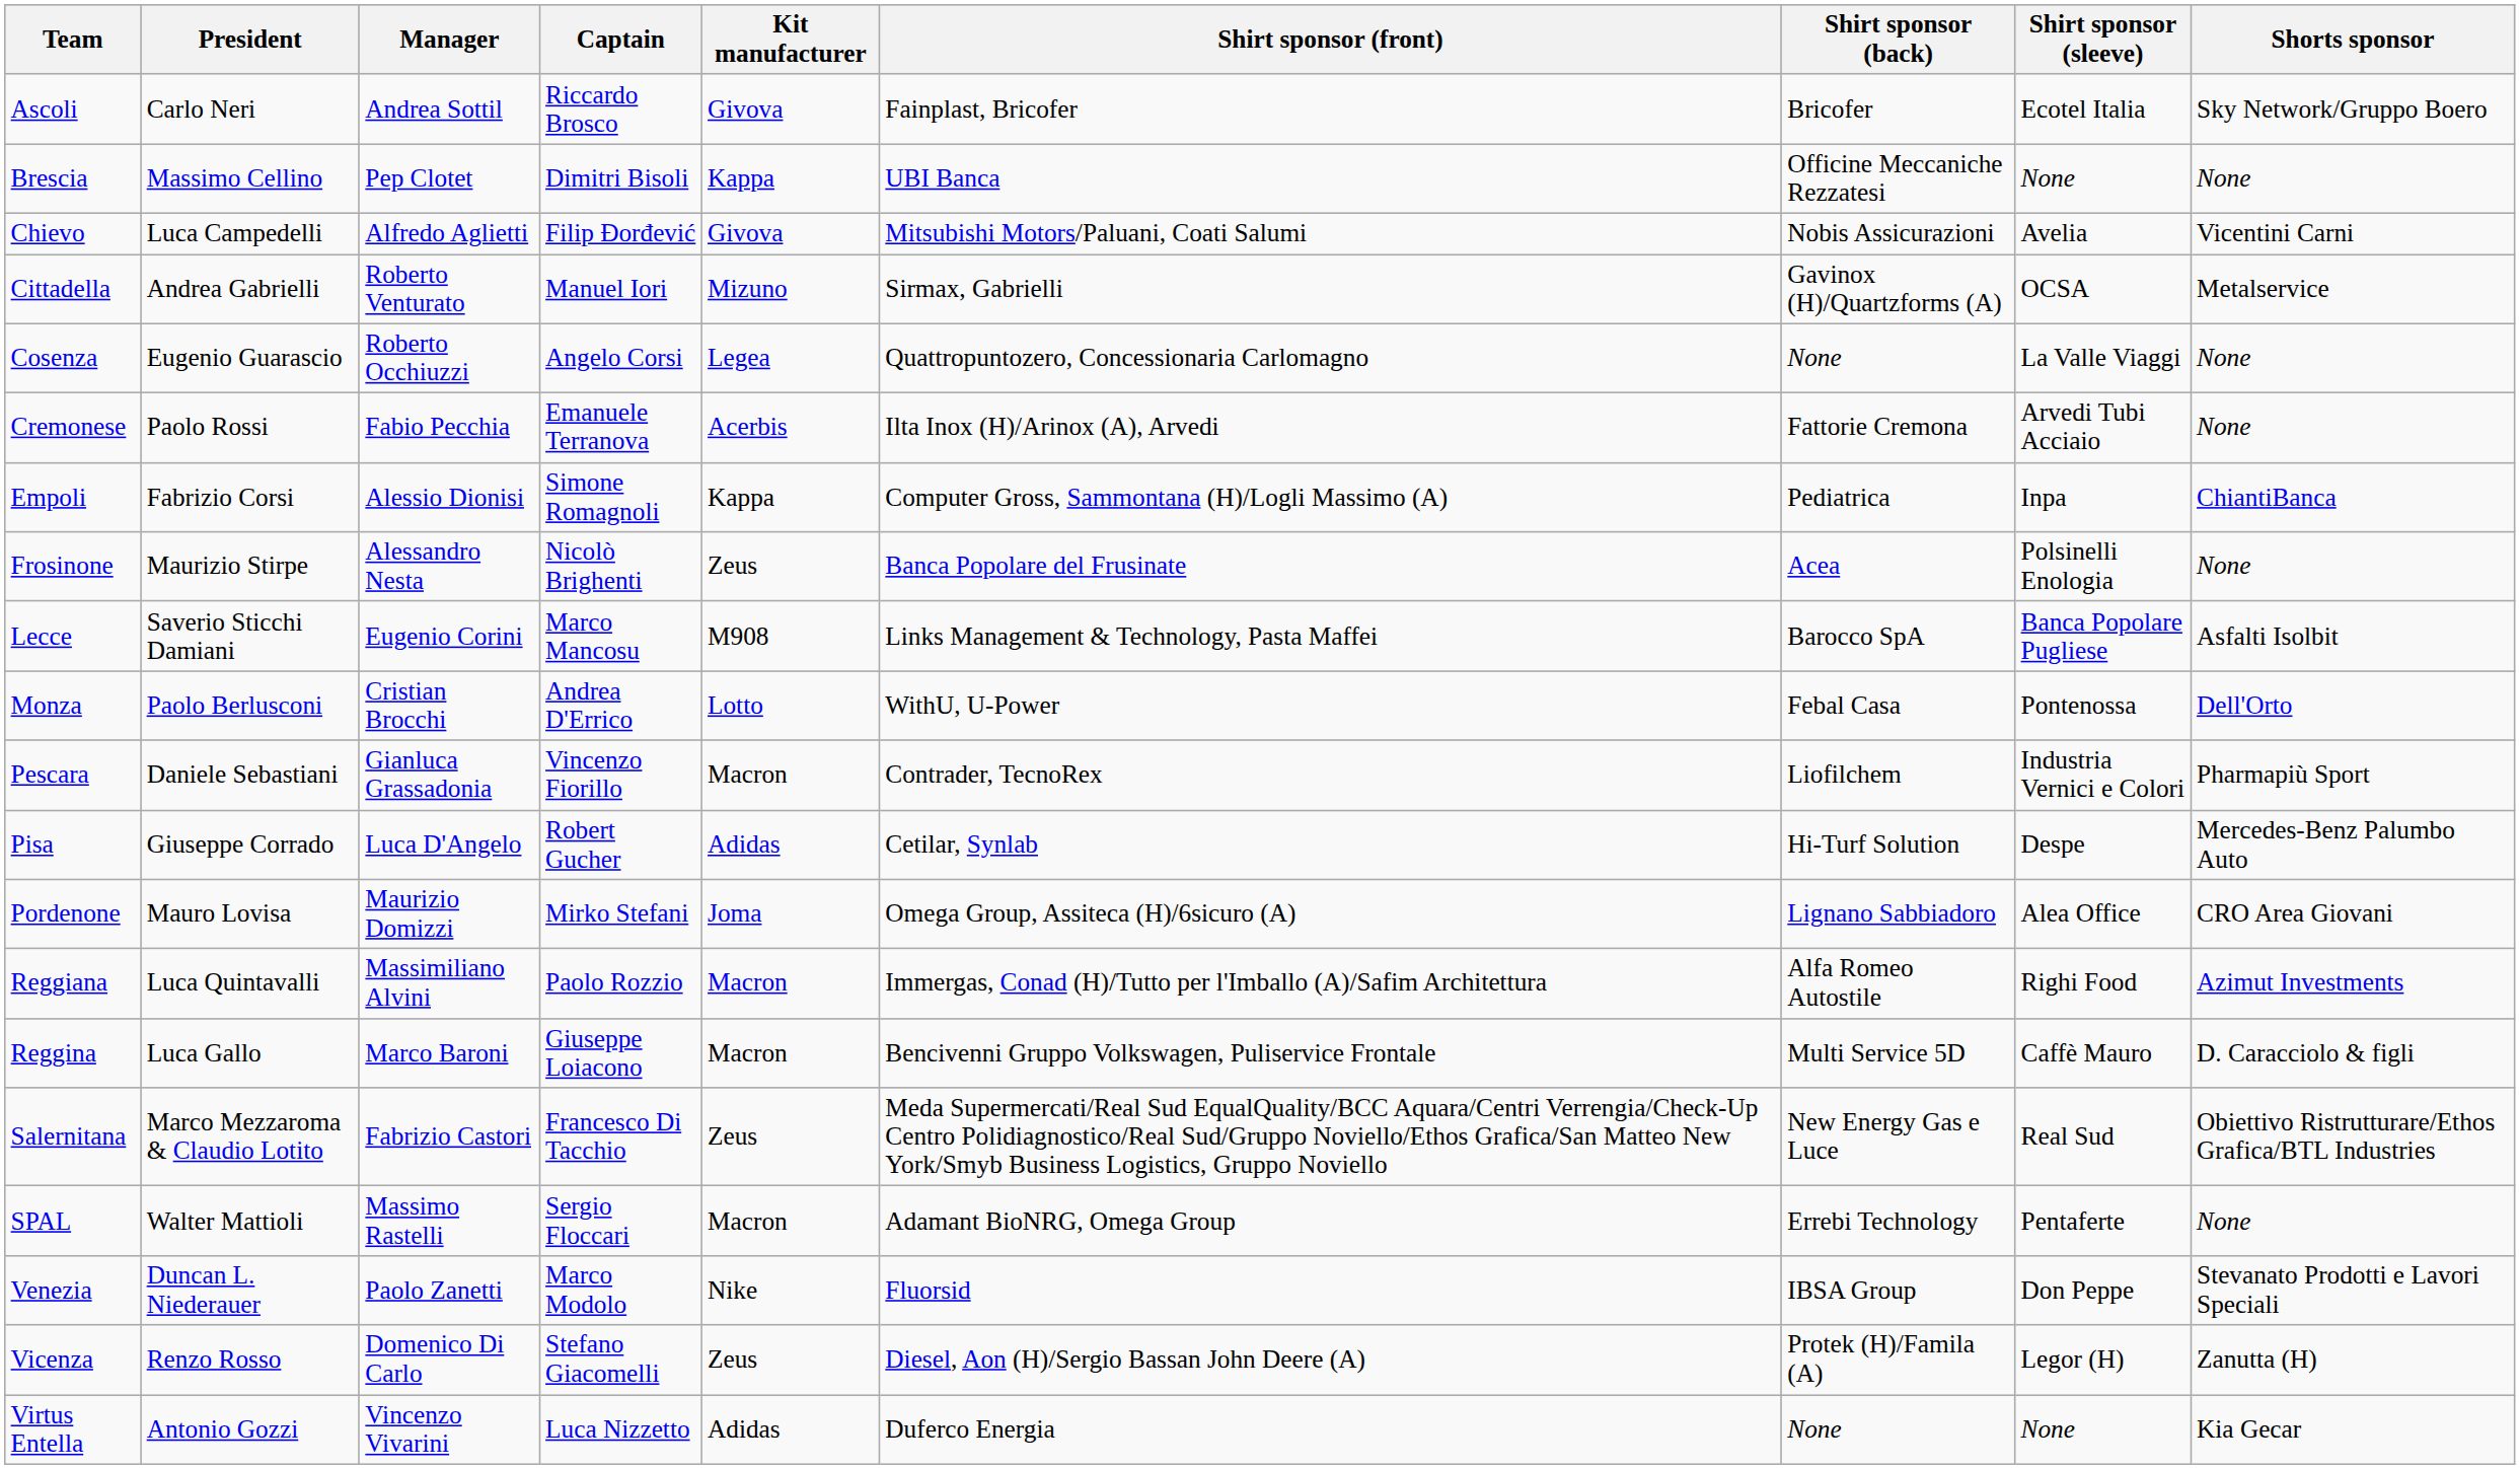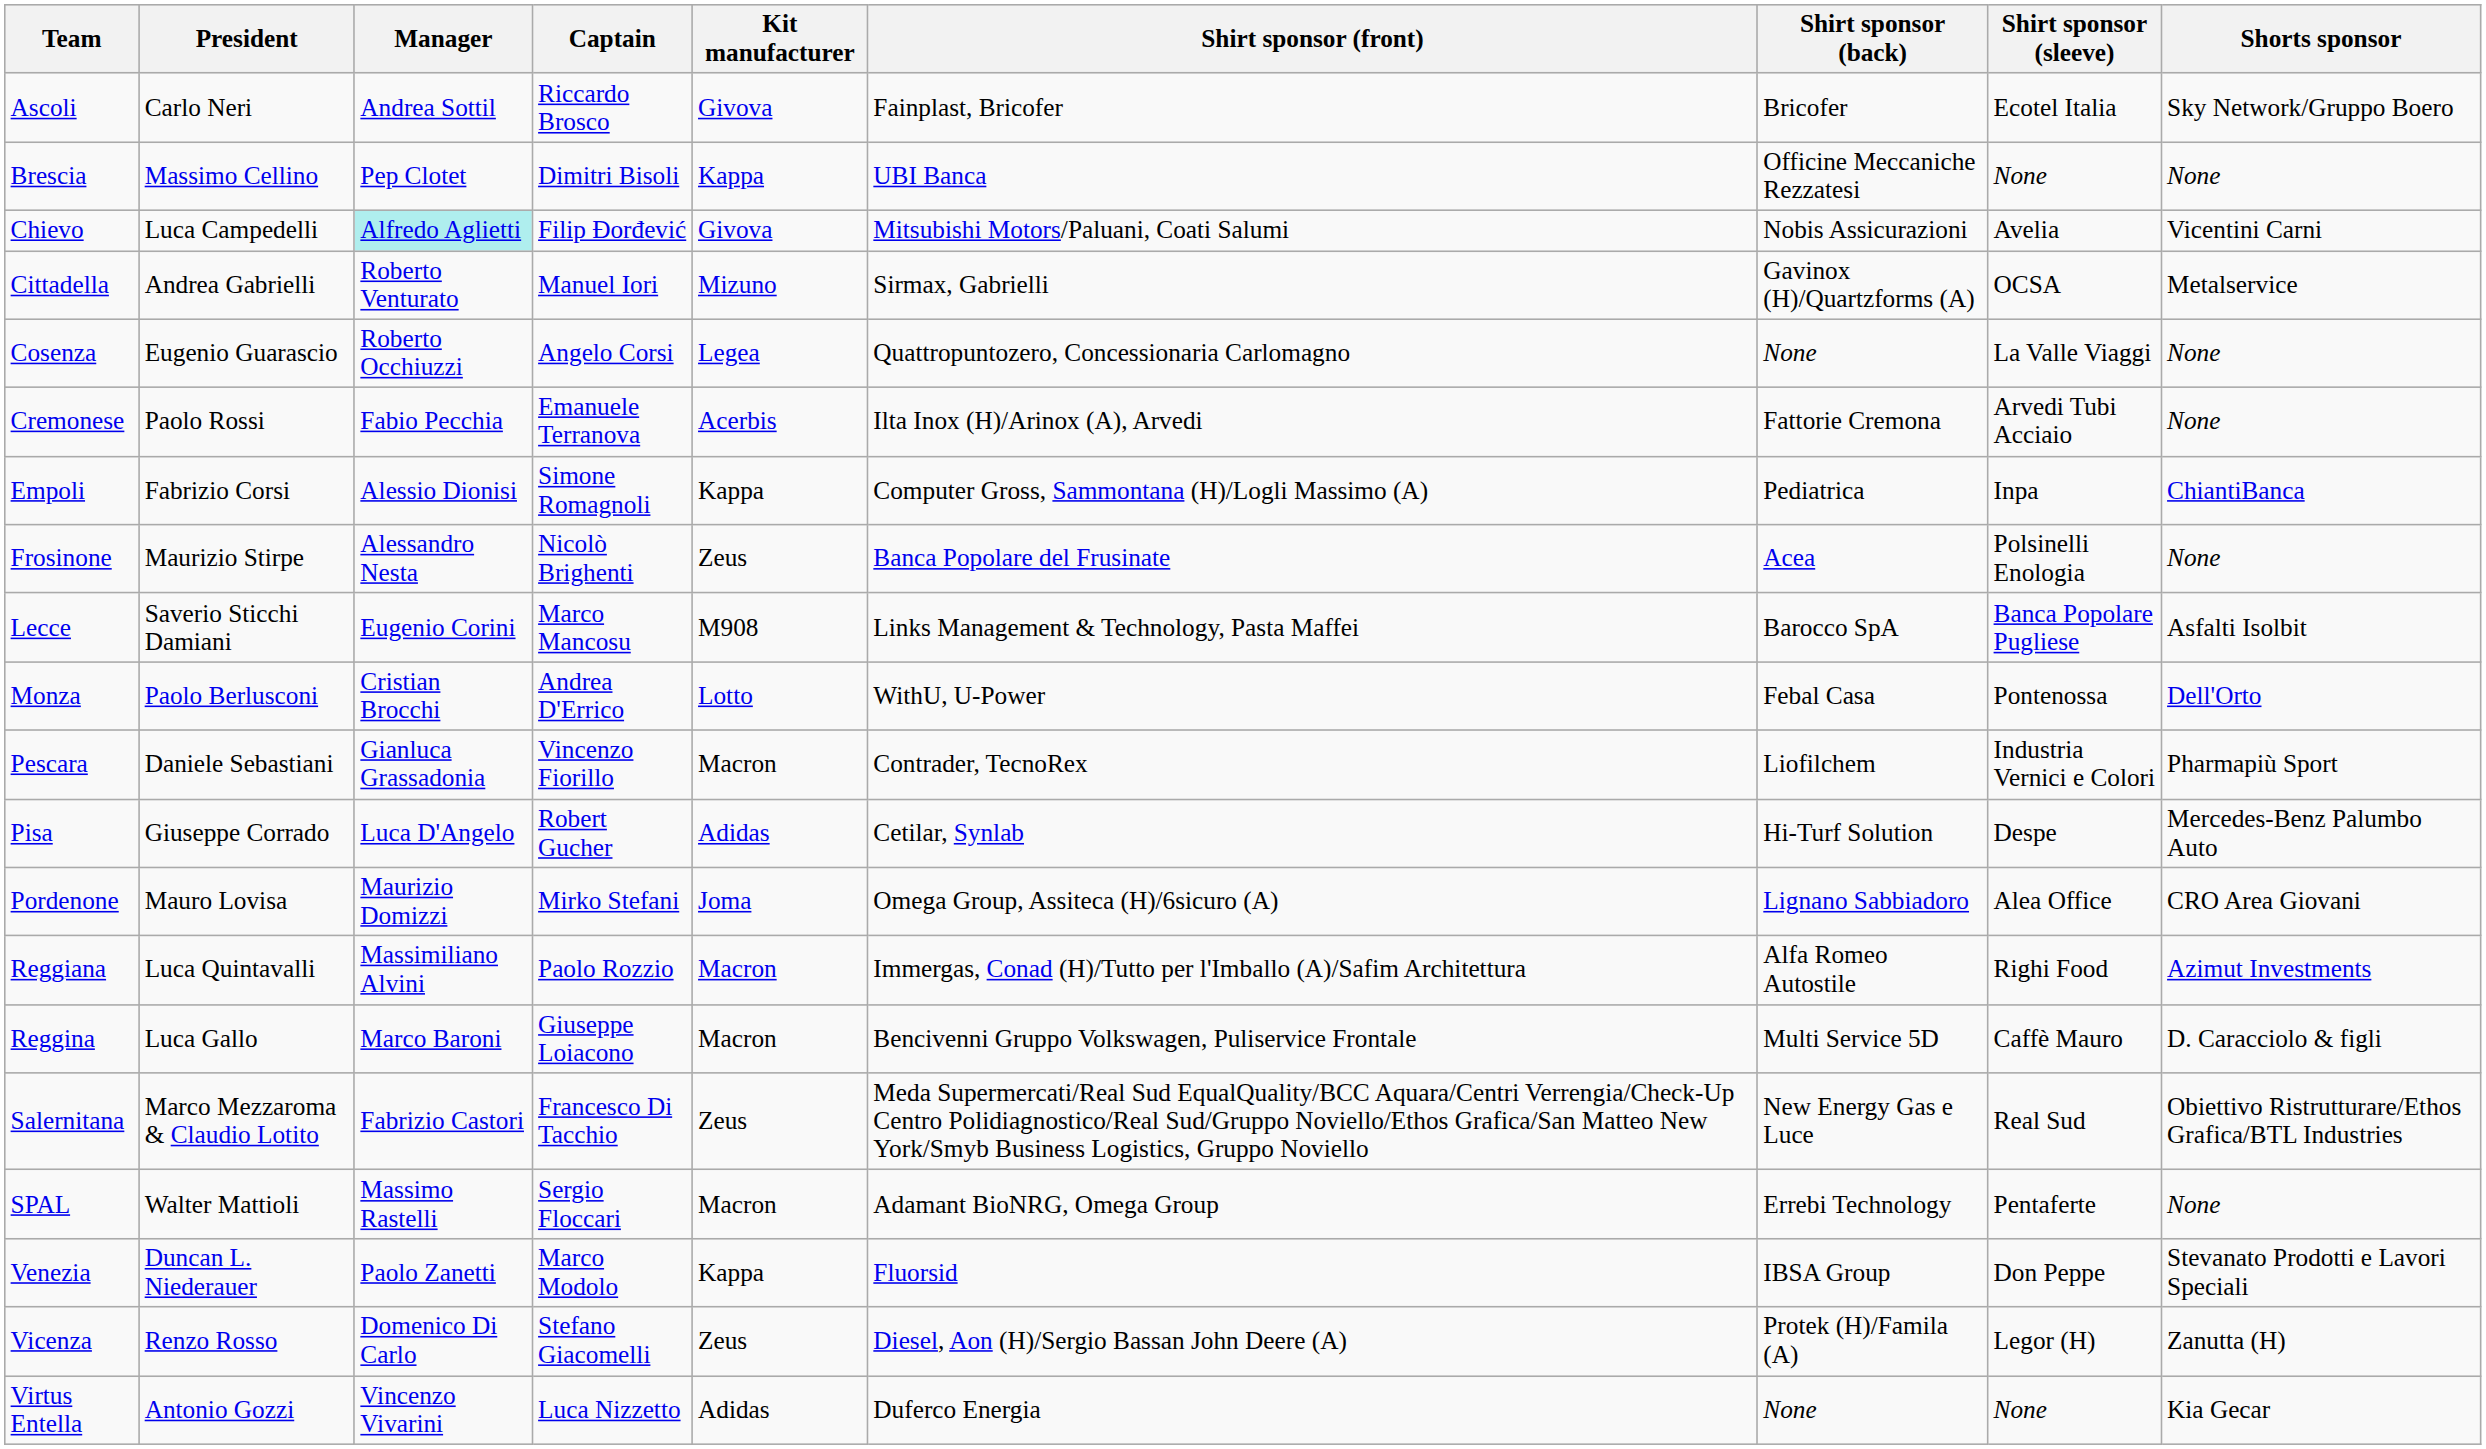Chievo | Manager: no background -> paleturquoise background
Venezia | Kit manufacturer: Nike -> Kappa
